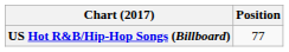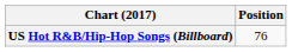US Hot R&B/Hip-Hop Songs (Billboard) | Position: 77 -> 76
